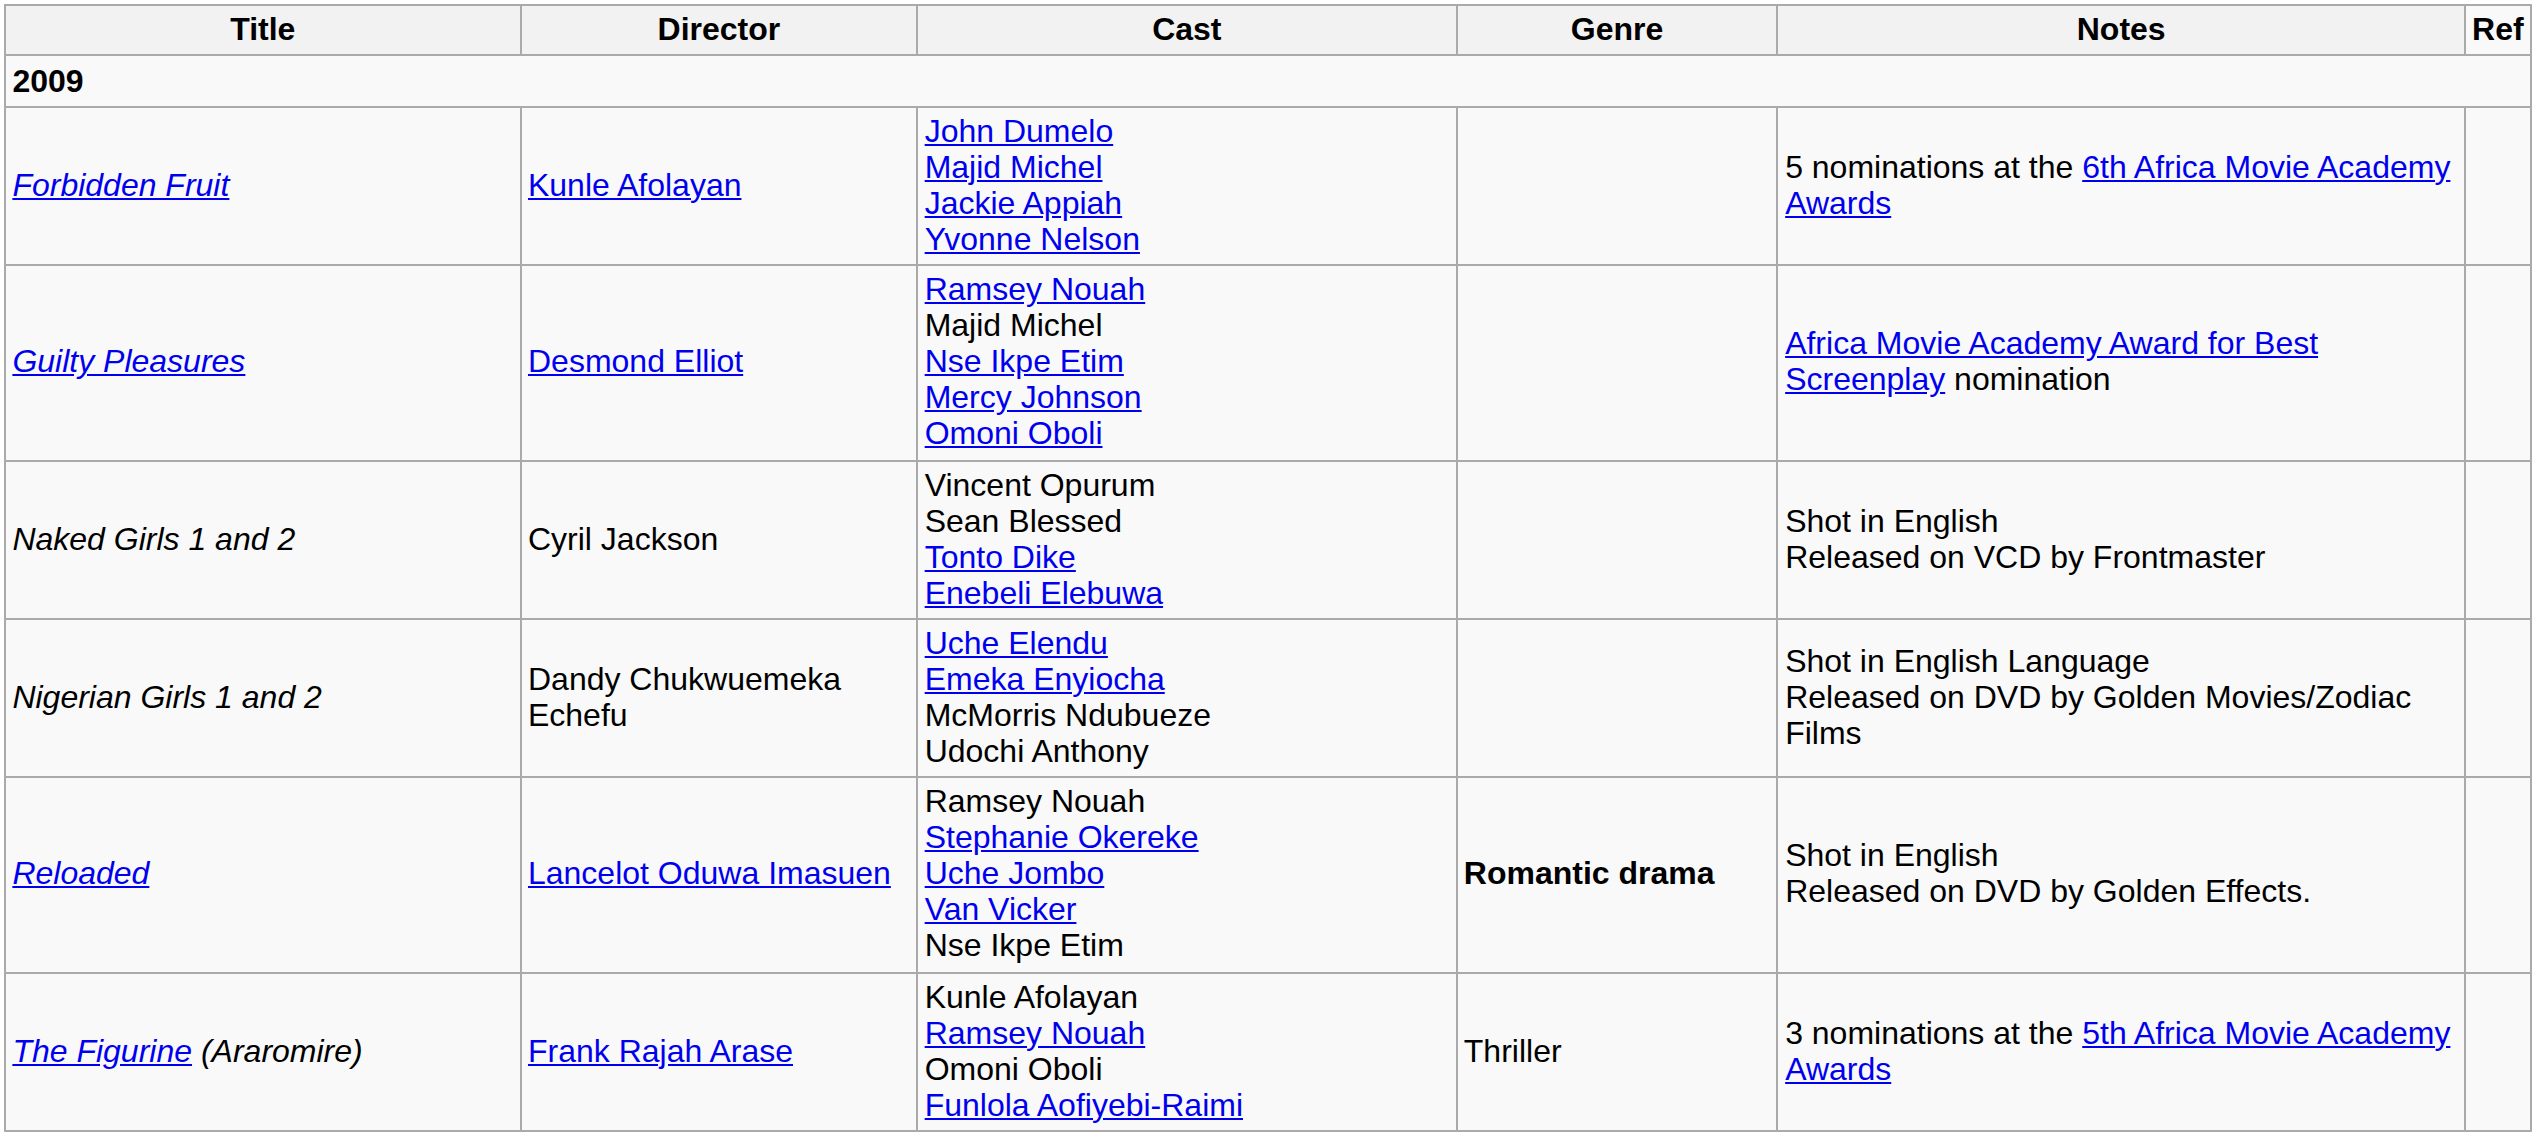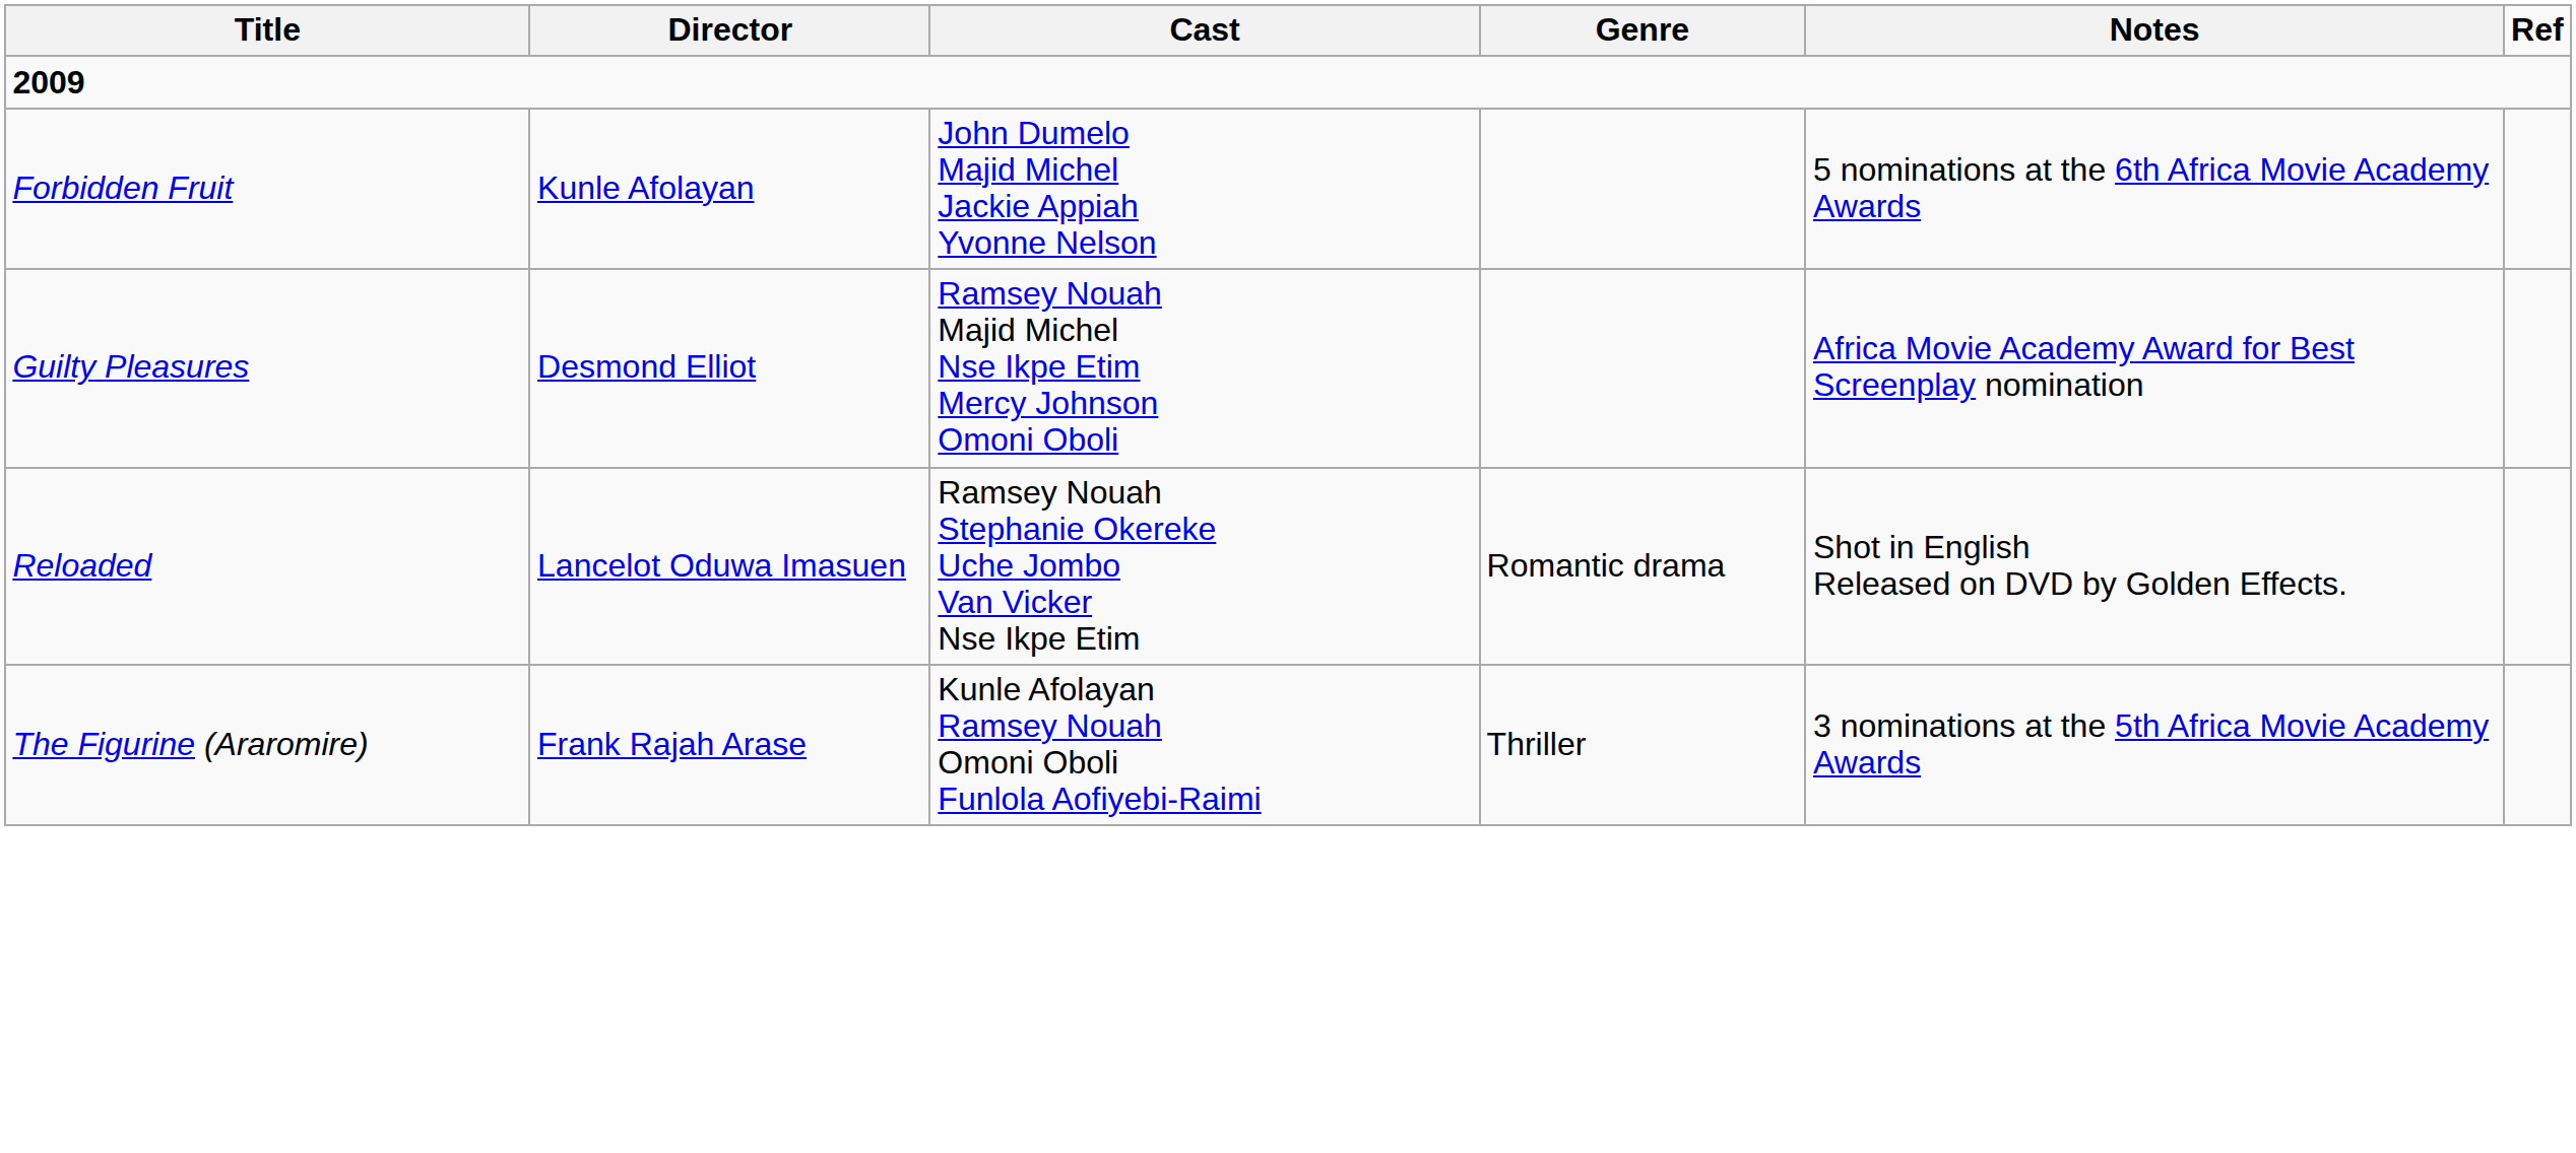- row: Naked Girls 1 and 2 | Cyril Jackson | Vincent Opurum Sean Blessed Tonto Dike Enebeli Elebuwa | Shot in English Released on VCD by Frontmaster
- row: Nigerian Girls 1 and 2 | Dandy Chukwuemeka Echefu | Uche Elendu Emeka Enyiocha McMorris Ndubueze Udochi Anthony | Shot in English Language Released on DVD by Golden Movies/Zodiac Films
Reloaded | Genre: bold -> normal
